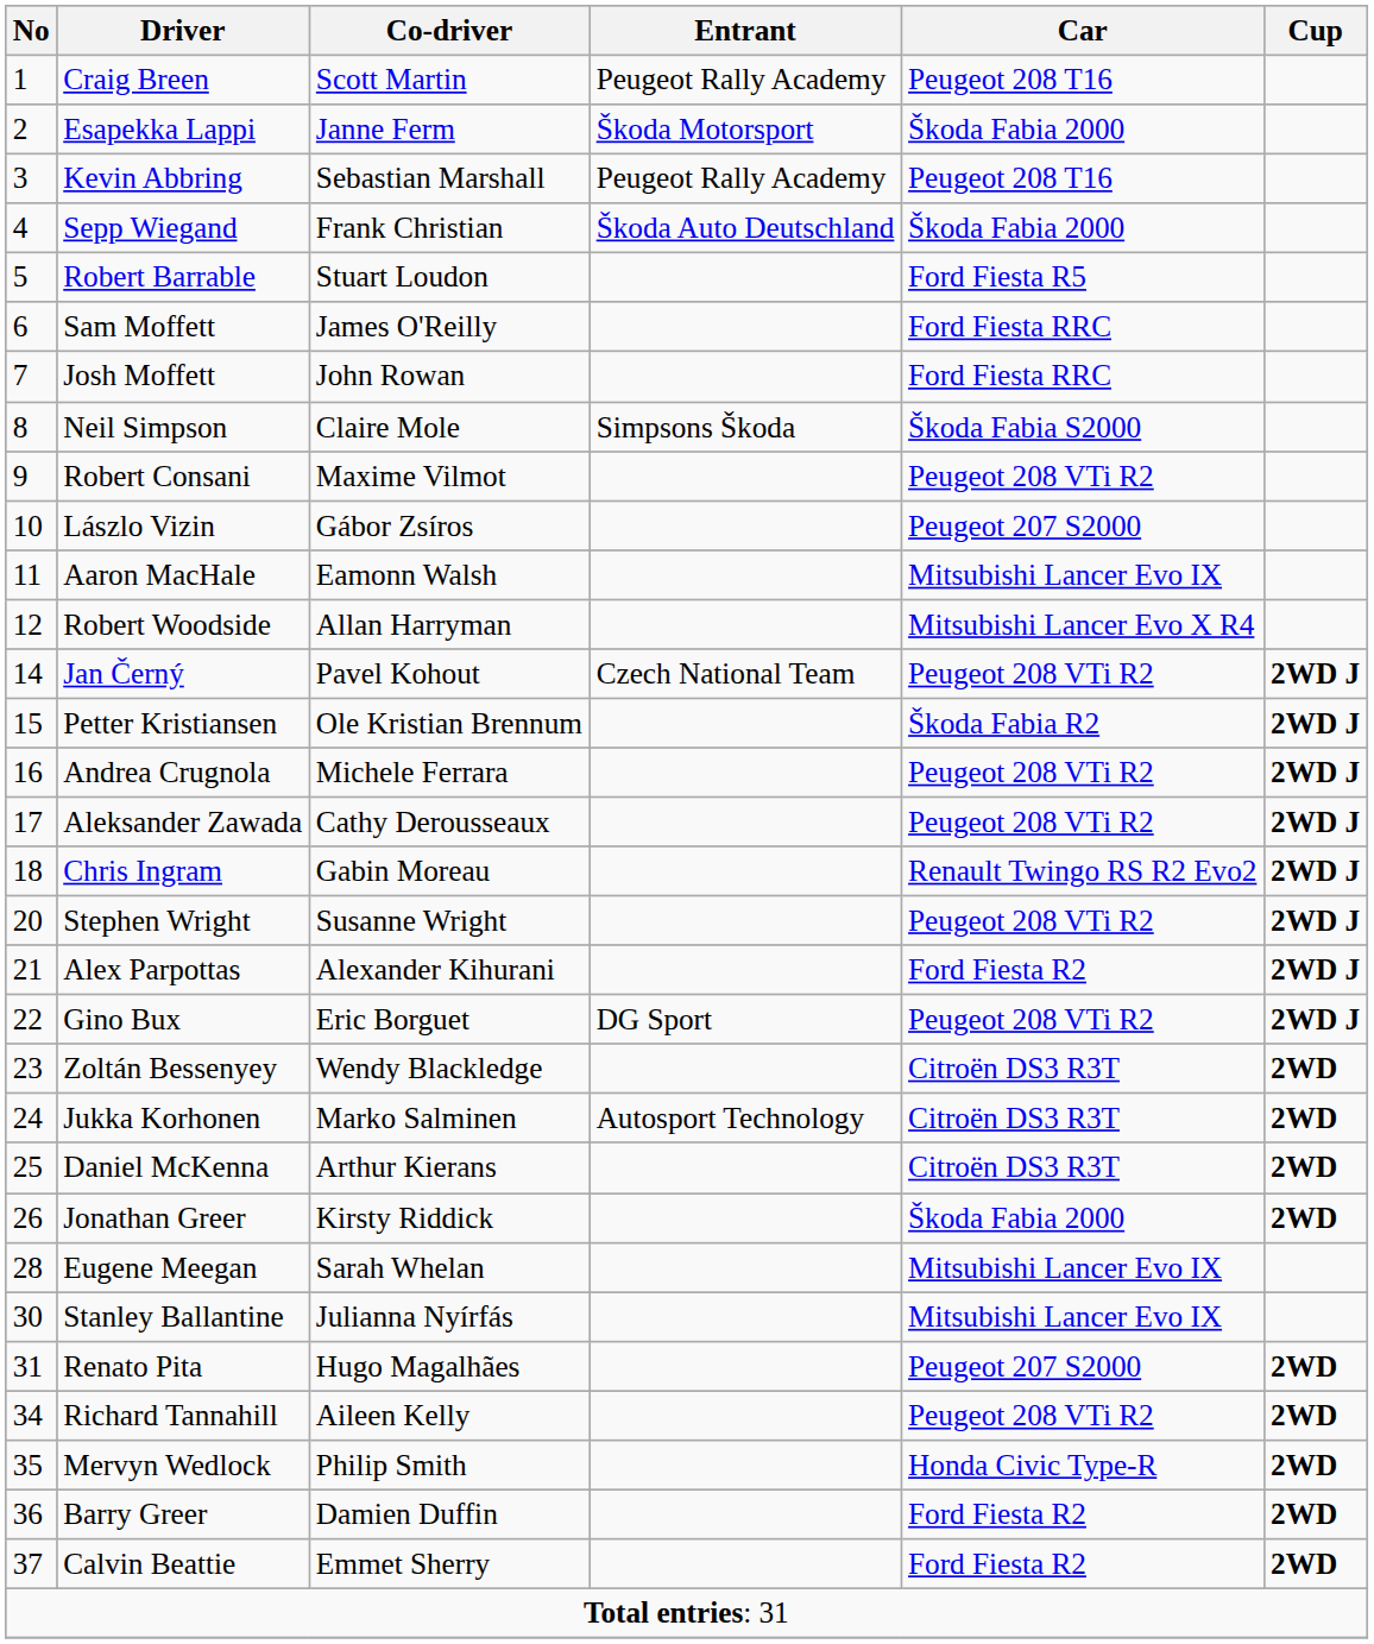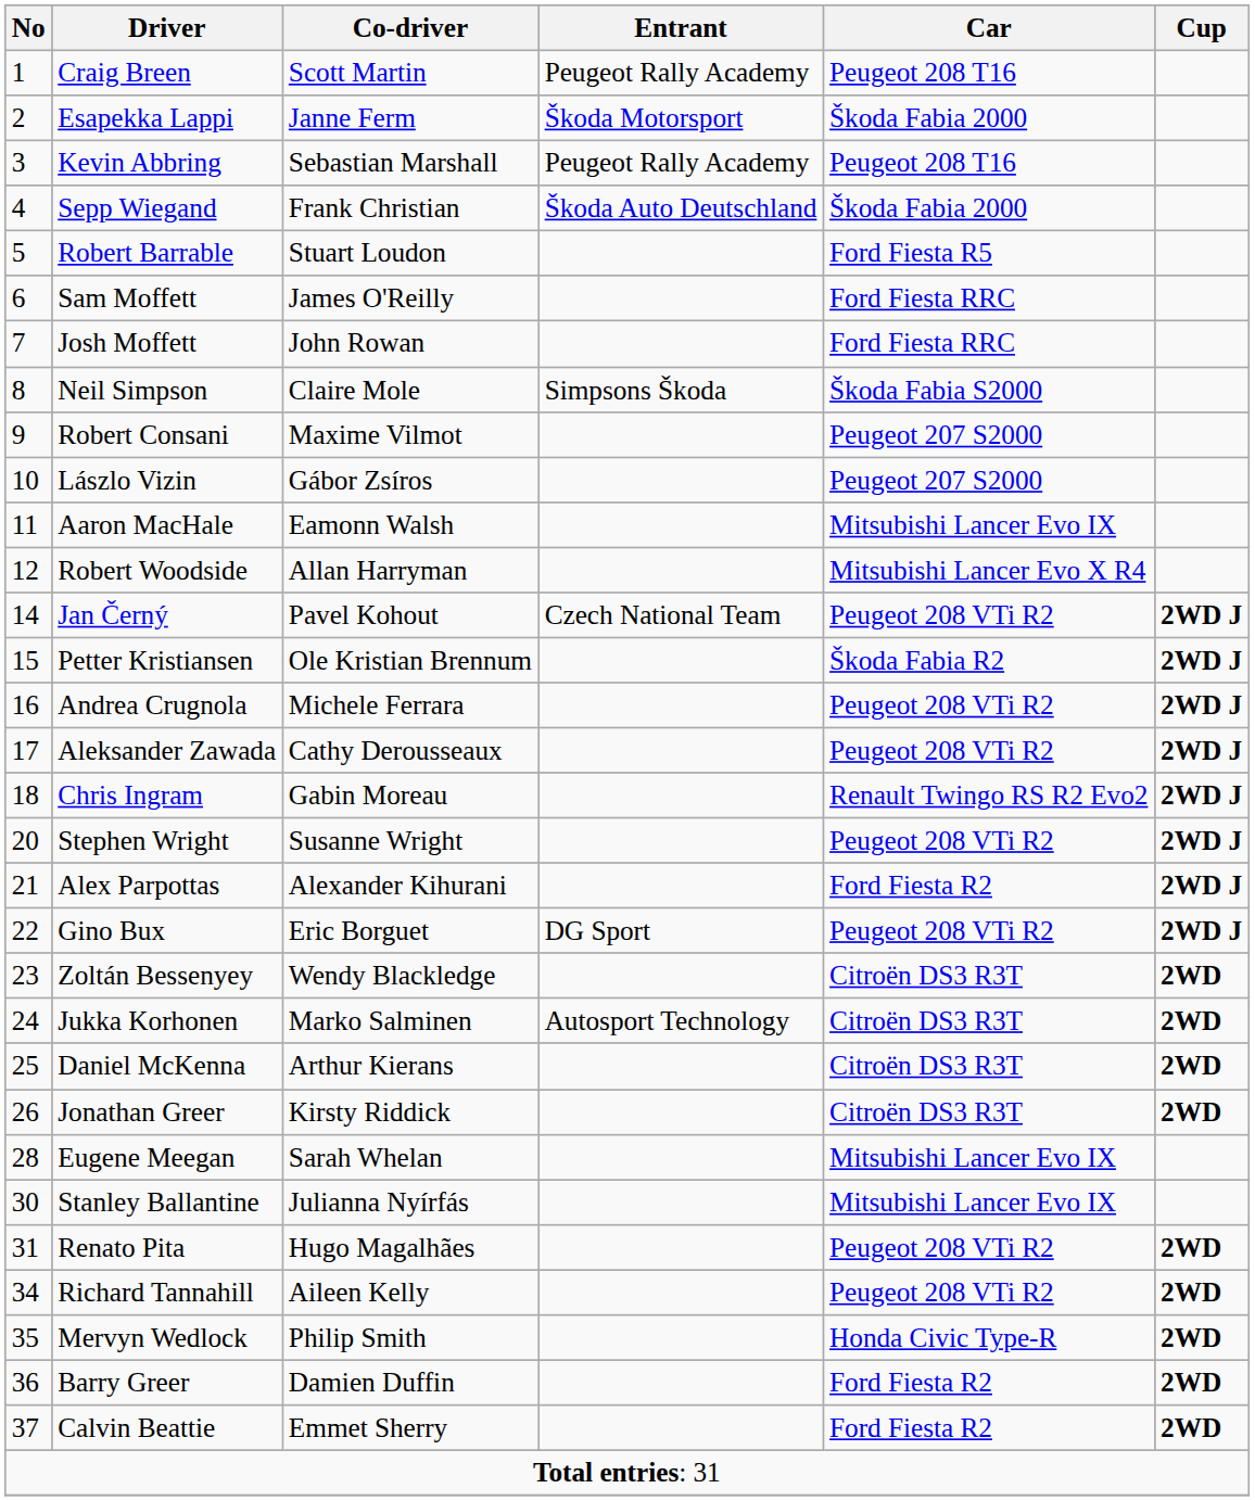Robert Consani | Car: Peugeot 208 VTi R2 -> Peugeot 207 S2000
Jonathan Greer | Car: Škoda Fabia 2000 -> Citroën DS3 R3T
Renato Pita | Car: Peugeot 207 S2000 -> Peugeot 208 VTi R2
